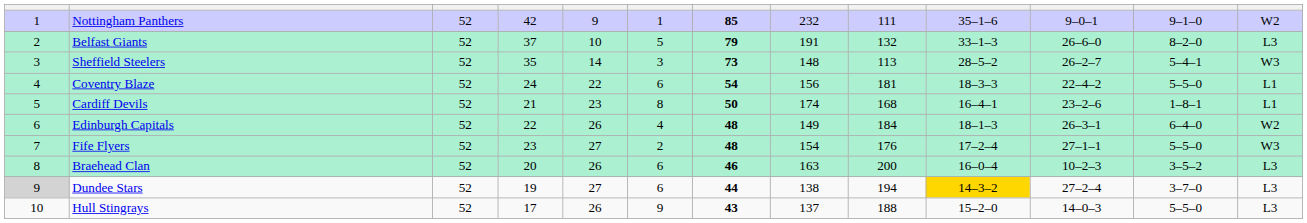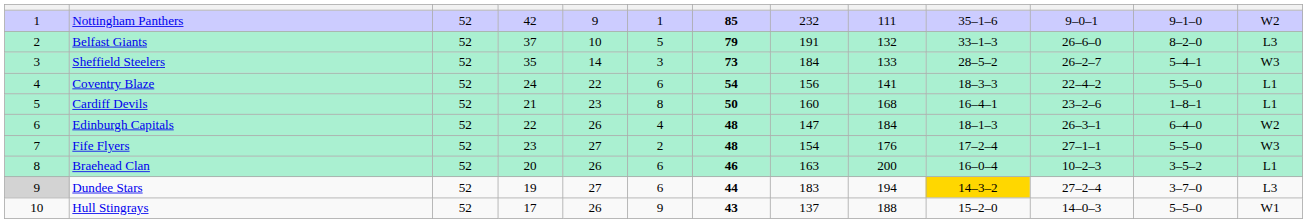Sheffield Steelers | column 8: 148 -> 184
Sheffield Steelers | column 9: 113 -> 133
Coventry Blaze | column 9: 181 -> 141
Cardiff Devils | column 8: 174 -> 160
Edinburgh Capitals | column 8: 149 -> 147
Braehead Clan | column 13: L3 -> L1
Dundee Stars | column 8: 138 -> 183
Hull Stingrays | column 13: L3 -> W1
